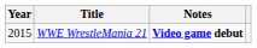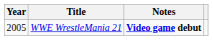WWE WrestleMania 21 | Year: 2015 -> 2005
